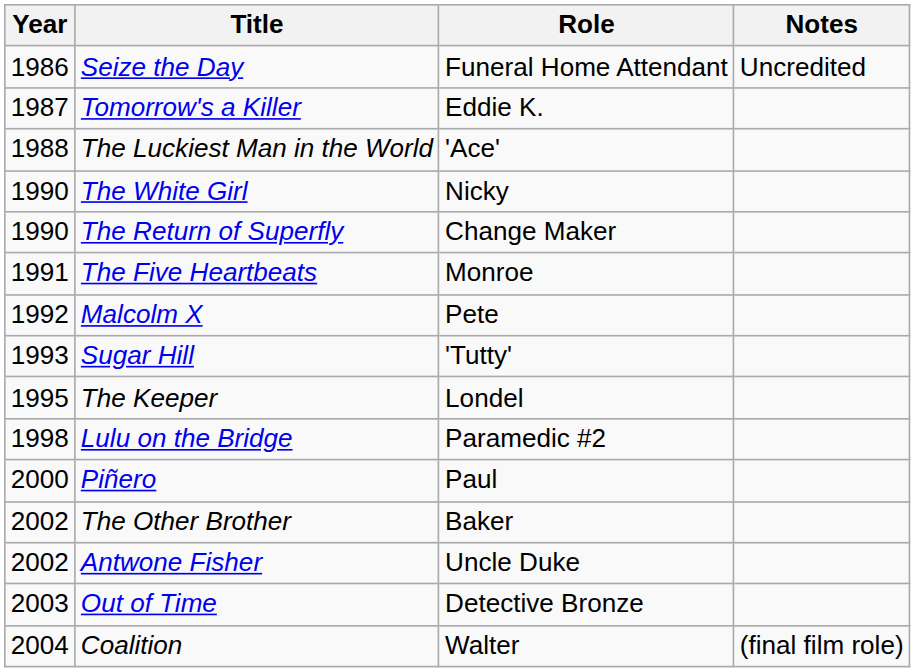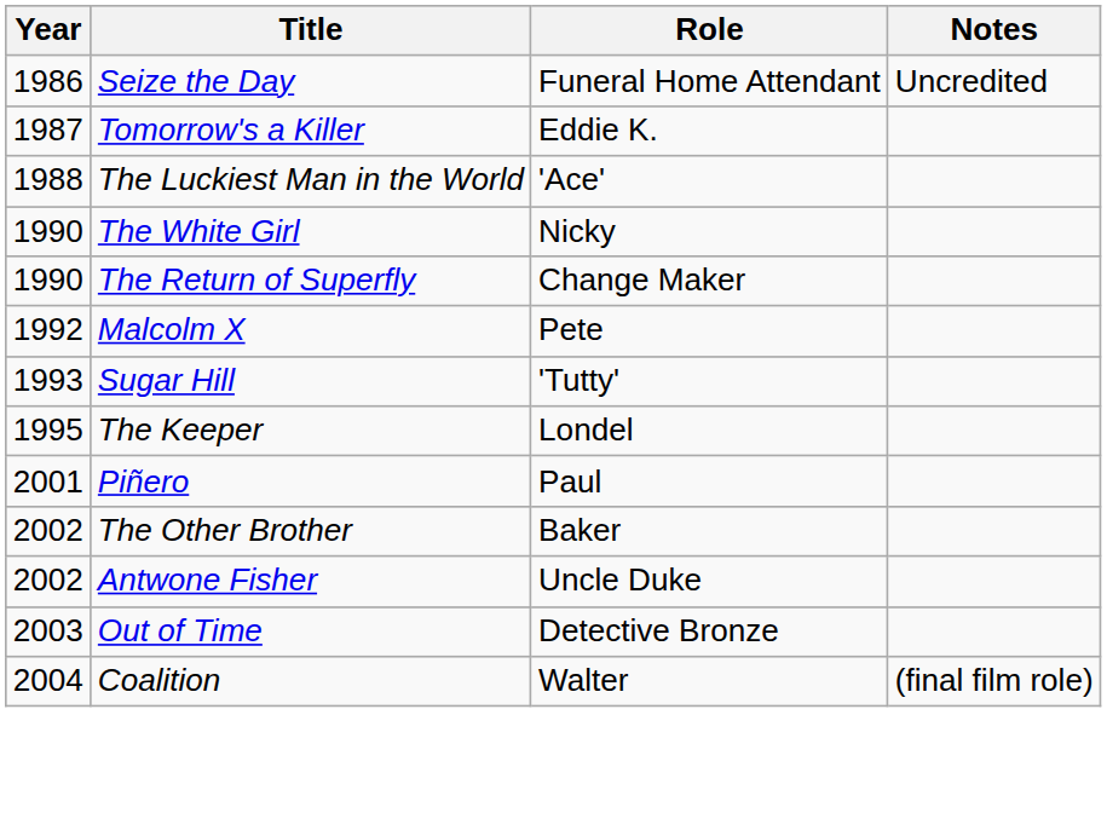- row: 1991 | The Five Heartbeats | Monroe
- row: 1998 | Lulu on the Bridge | Paramedic #2
Piñero | Year: 2000 -> 2001
